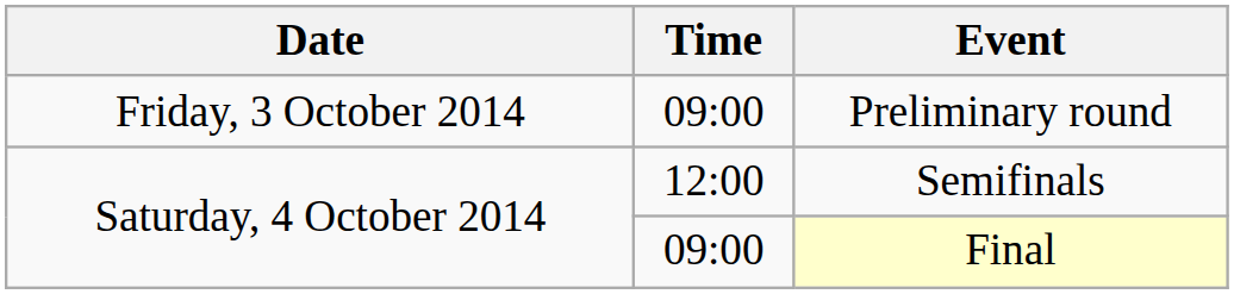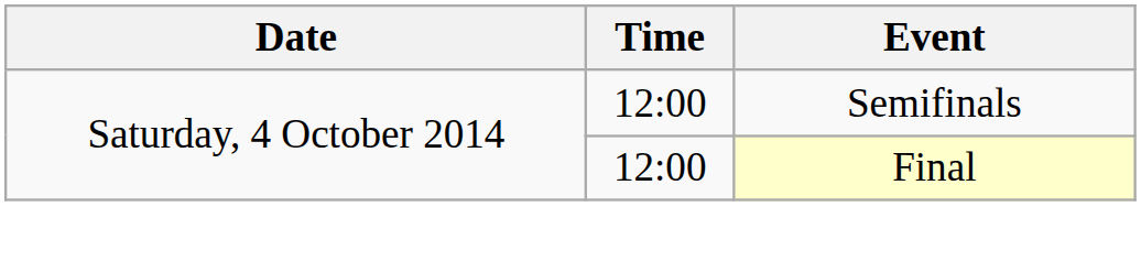- row: Friday, 3 October 2014 | 09:00 | Preliminary round
Final | Time: 09:00 -> 12:00
